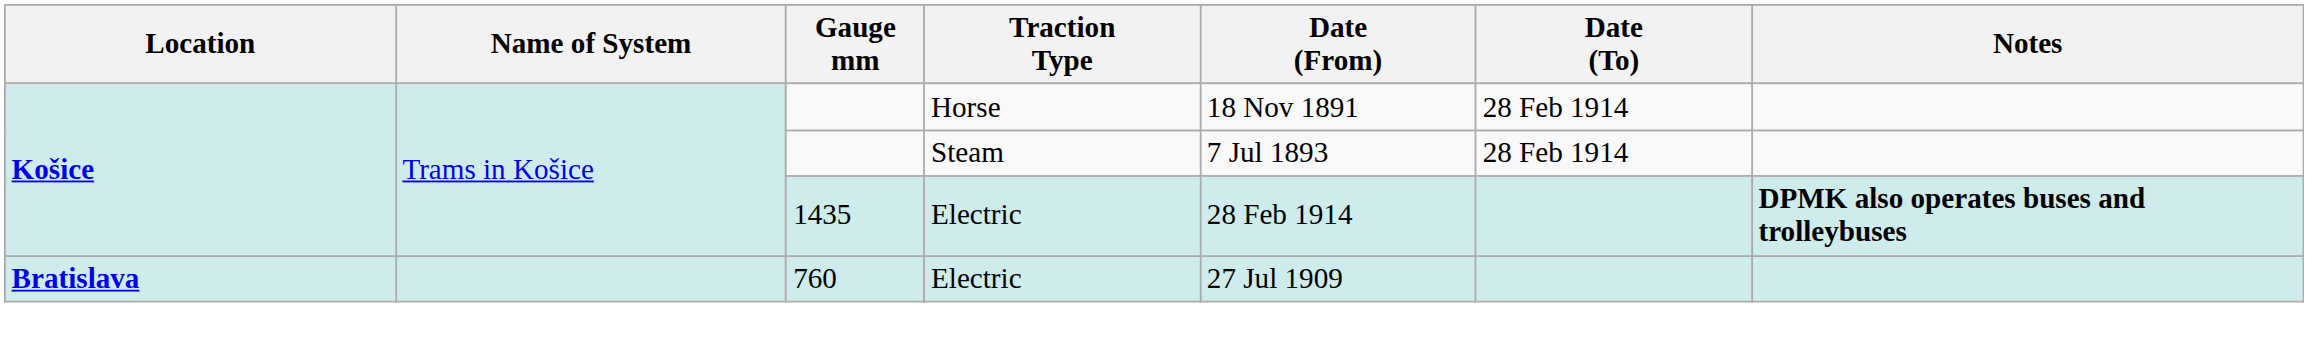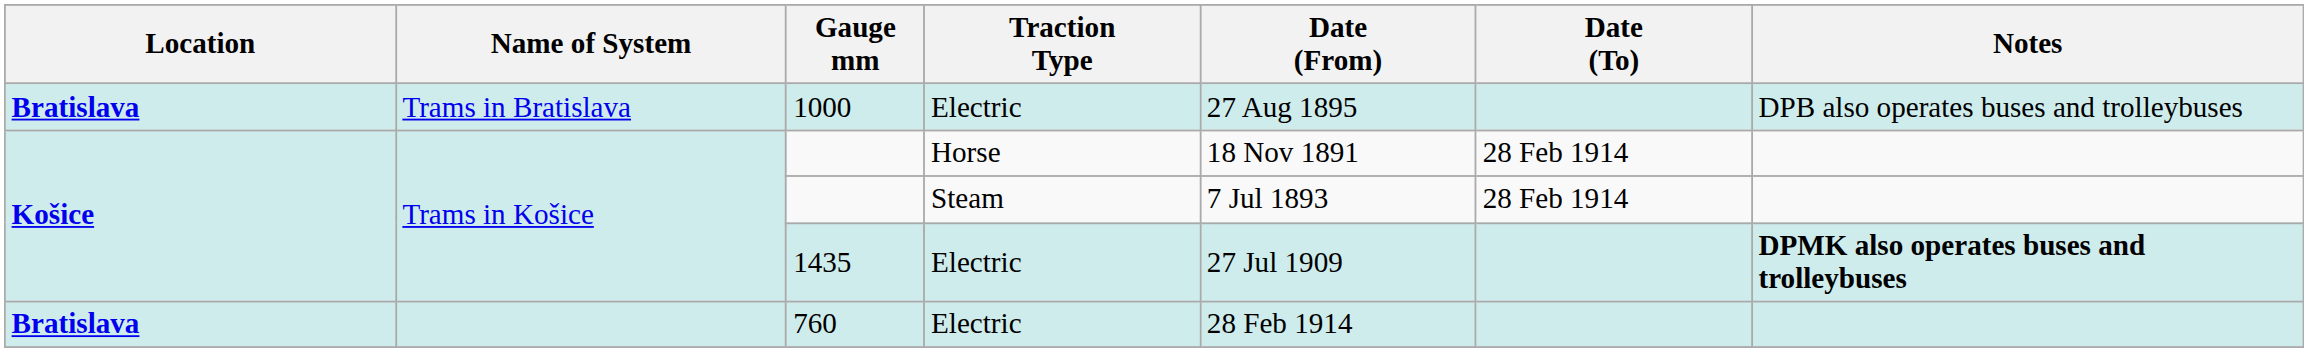+ row: Bratislava | Trams in Bratislava | 1000 | Electric | 27 Aug 1895 | DPB also operates buses and trolleybuses
1435 | Date (From): 28 Feb 1914 -> 27 Jul 1909
760 | Date (From): 27 Jul 1909 -> 28 Feb 1914
